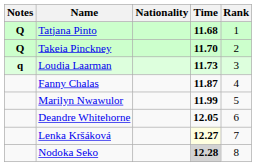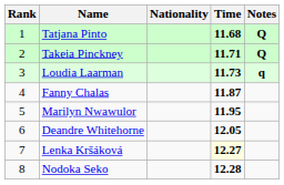columns swapped: Rank <-> Notes
Takeia Pinckney | Time: 11.70 -> 11.71
Marilyn Nwawulor | Time: 11.99 -> 11.95
Nodoka Seko | Time: lightgrey background -> no background
